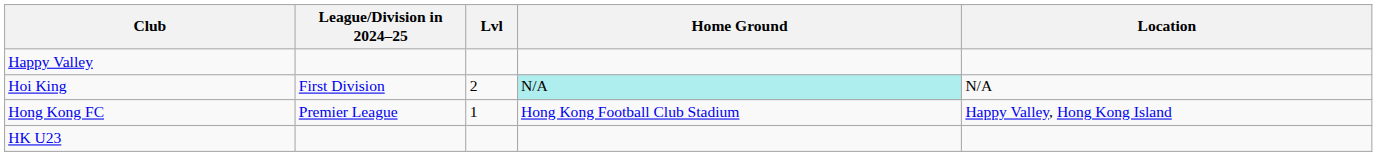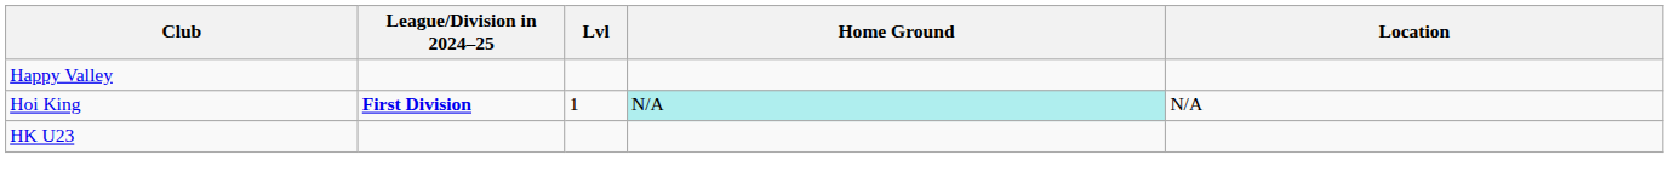Hoi King | League/Division in 2024–25: normal -> bold
Hoi King | Lvl: 2 -> 1
- row: Hong Kong FC | Premier League | 1 | Hong Kong Football Club Stadium | Happy Valley, Hong Kong Island
